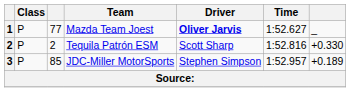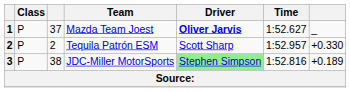Mazda Team Joest | column 3: 77 -> 37
Tequila Patrón ESM | Time: 1:52.816 -> 1:52.957
JDC-Miller MotorSports | column 3: 85 -> 38
JDC-Miller MotorSports | Driver: no background -> lightgreen background
JDC-Miller MotorSports | Time: 1:52.957 -> 1:52.816
